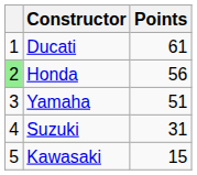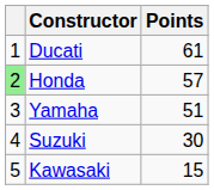Honda | Points: 56 -> 57
Suzuki | Points: 31 -> 30
